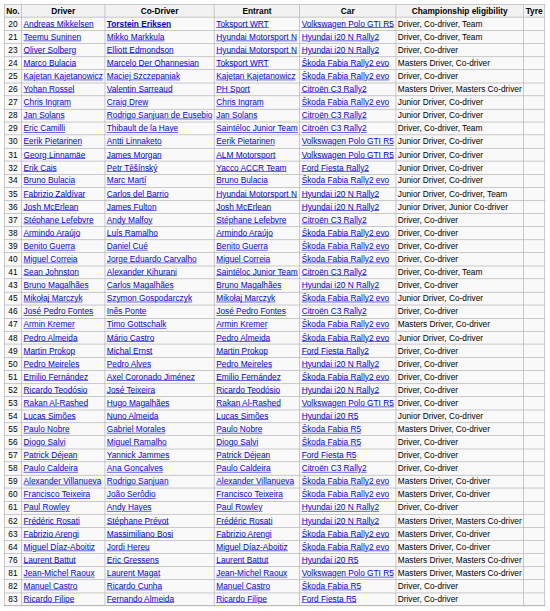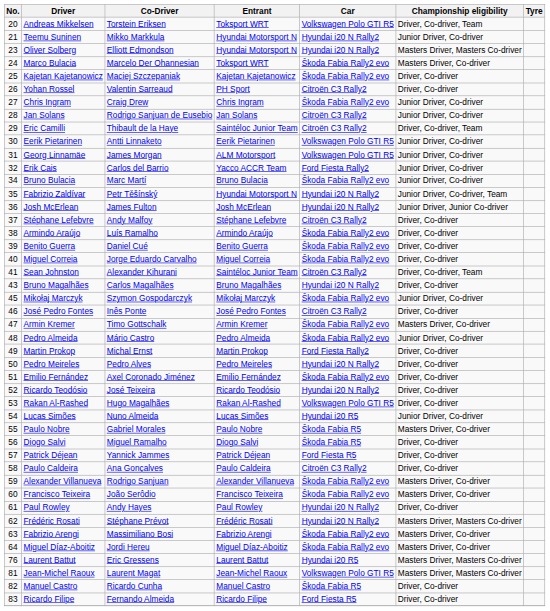Andreas Mikkelsen | Co-Driver: bold -> normal
Teemu Suninen | Championship eligibility: Driver, Co-driver, Team -> Junior Driver, Co-driver
Oliver Solberg | Championship eligibility: Driver, Co-driver -> Masters Driver, Masters Co-driver
Yohan Rossel | Championship eligibility: Masters Driver, Masters Co-driver -> Driver, Co-driver
Erik Cais | Co-Driver: Petr Těšínský -> Carlos del Barrio
Fabrizio Zaldívar | Co-Driver: Carlos del Barrio -> Petr Těšínský
